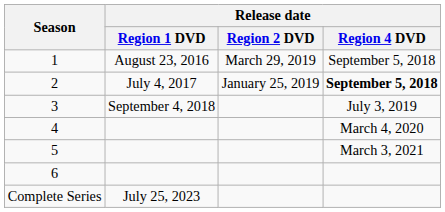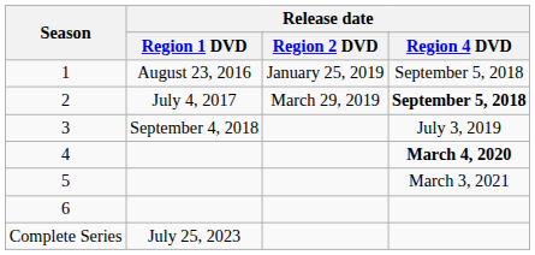1 | Release date / Region 2 DVD: March 29, 2019 -> January 25, 2019
2 | Release date / Region 2 DVD: January 25, 2019 -> March 29, 2019
4 | Release date / Region 4 DVD: normal -> bold
